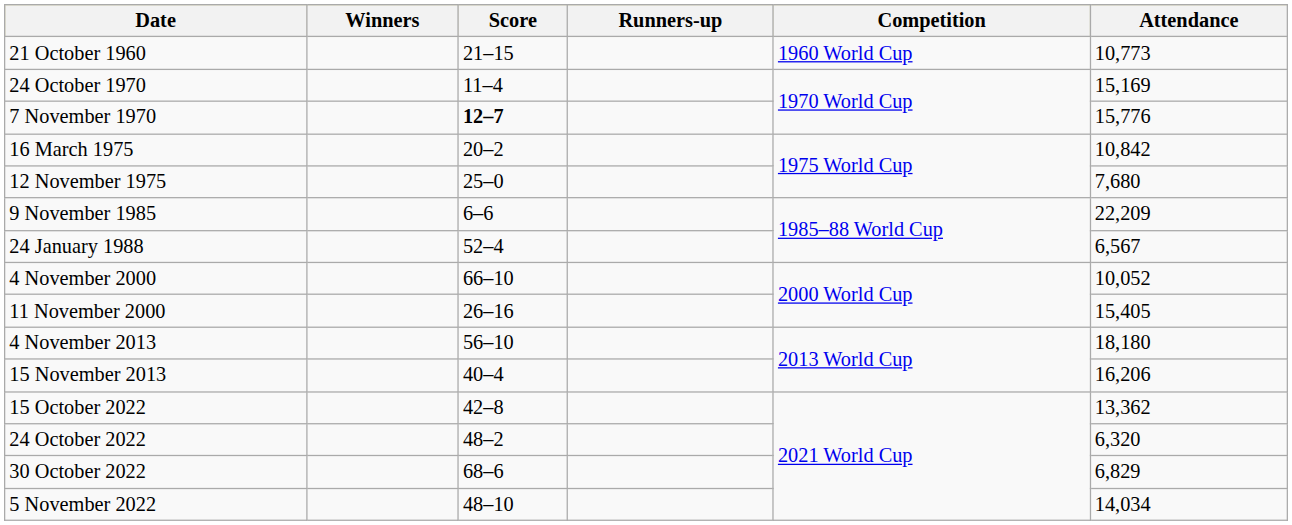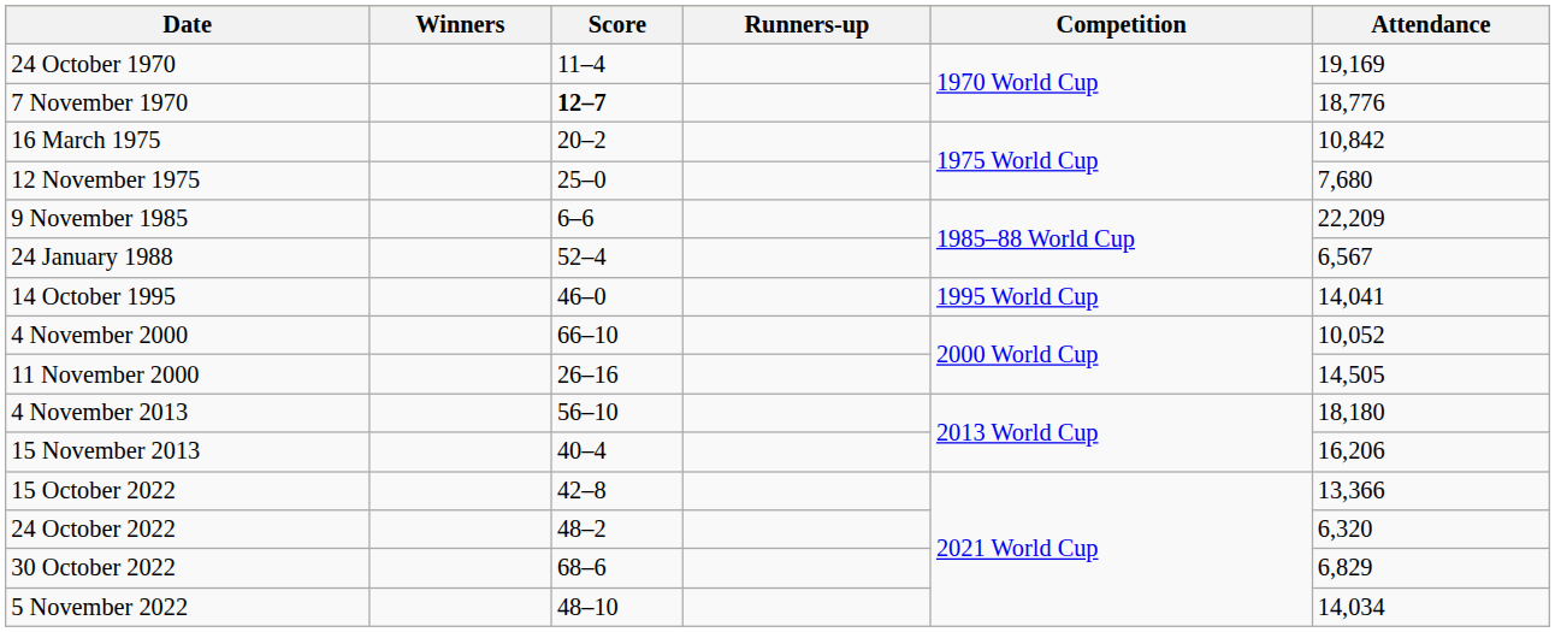- row: 21 October 1960 | 21–15 | 1960 World Cup | 10,773
24 October 1970 | Attendance: 15,169 -> 19,169
7 November 1970 | Attendance: 15,776 -> 18,776
+ row: 14 October 1995 | 46–0 | 1995 World Cup | 14,041
11 November 2000 | Attendance: 15,405 -> 14,505
15 October 2022 | Attendance: 13,362 -> 13,366
